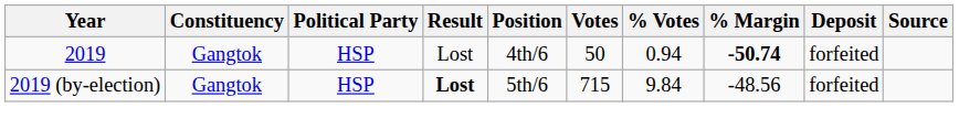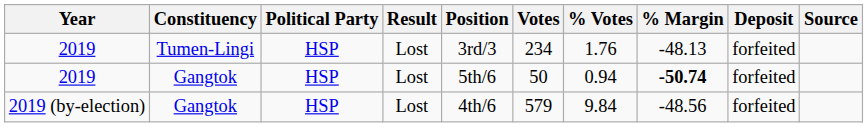+ row: 2019 | Tumen-Lingi | HSP | Lost | 3rd/3 | 234 | 1.76 | -48.13 | forfeited
2019 / Gangtok | Position: 4th/6 -> 5th/6
2019 (by-election) | Result: bold -> normal
2019 (by-election) | Position: 5th/6 -> 4th/6
2019 (by-election) | Votes: 715 -> 579
